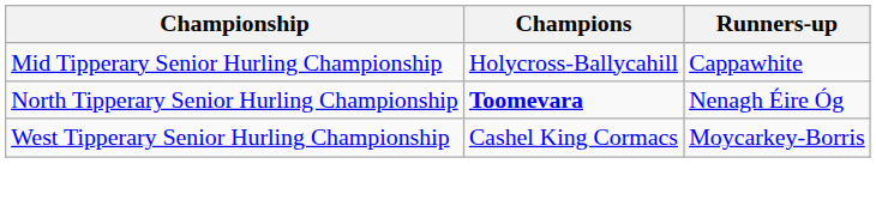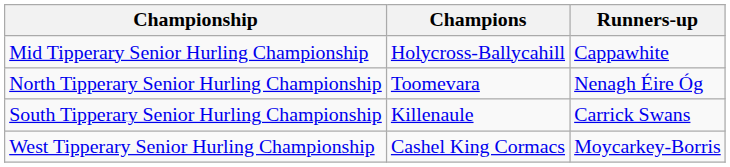North Tipperary Senior Hurling Championship | Champions: bold -> normal
+ row: South Tipperary Senior Hurling Championship | Killenaule | Carrick Swans
